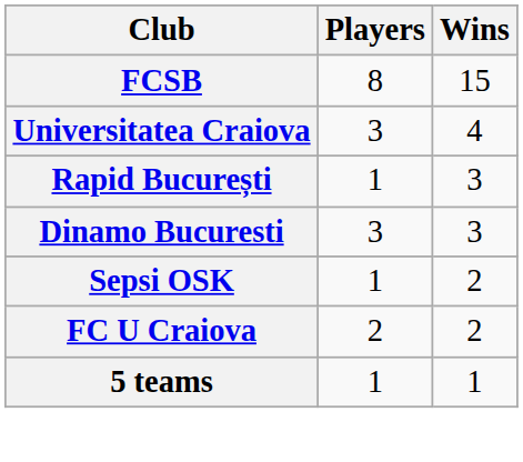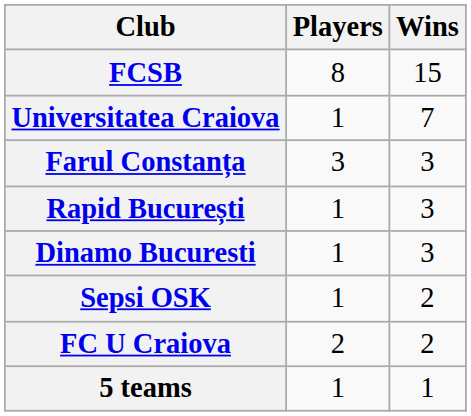Universitatea Craiova | Players: 3 -> 1
Universitatea Craiova | Wins: 4 -> 7
+ row: Farul Constanța | 3 | 3
Dinamo Bucuresti | Players: 3 -> 1
